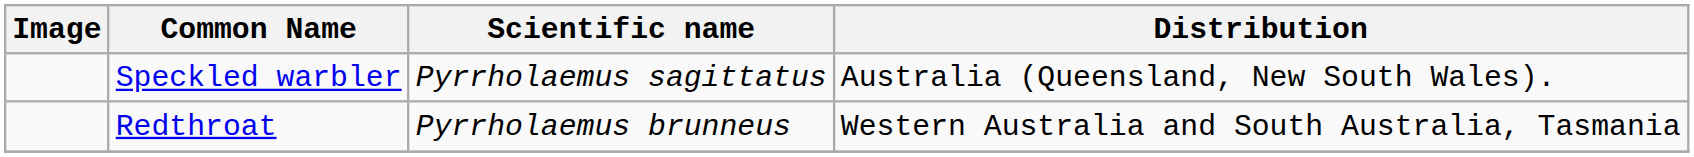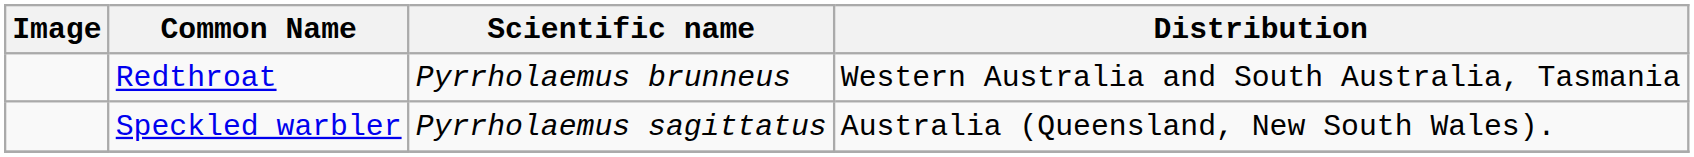rows swapped: Redthroat <-> Speckled warbler
